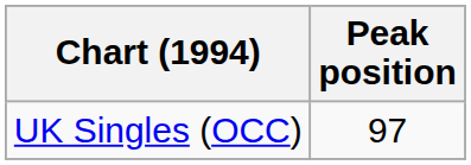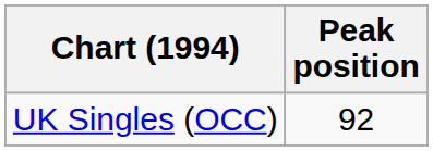UK Singles (OCC) | Peak position: 97 -> 92
